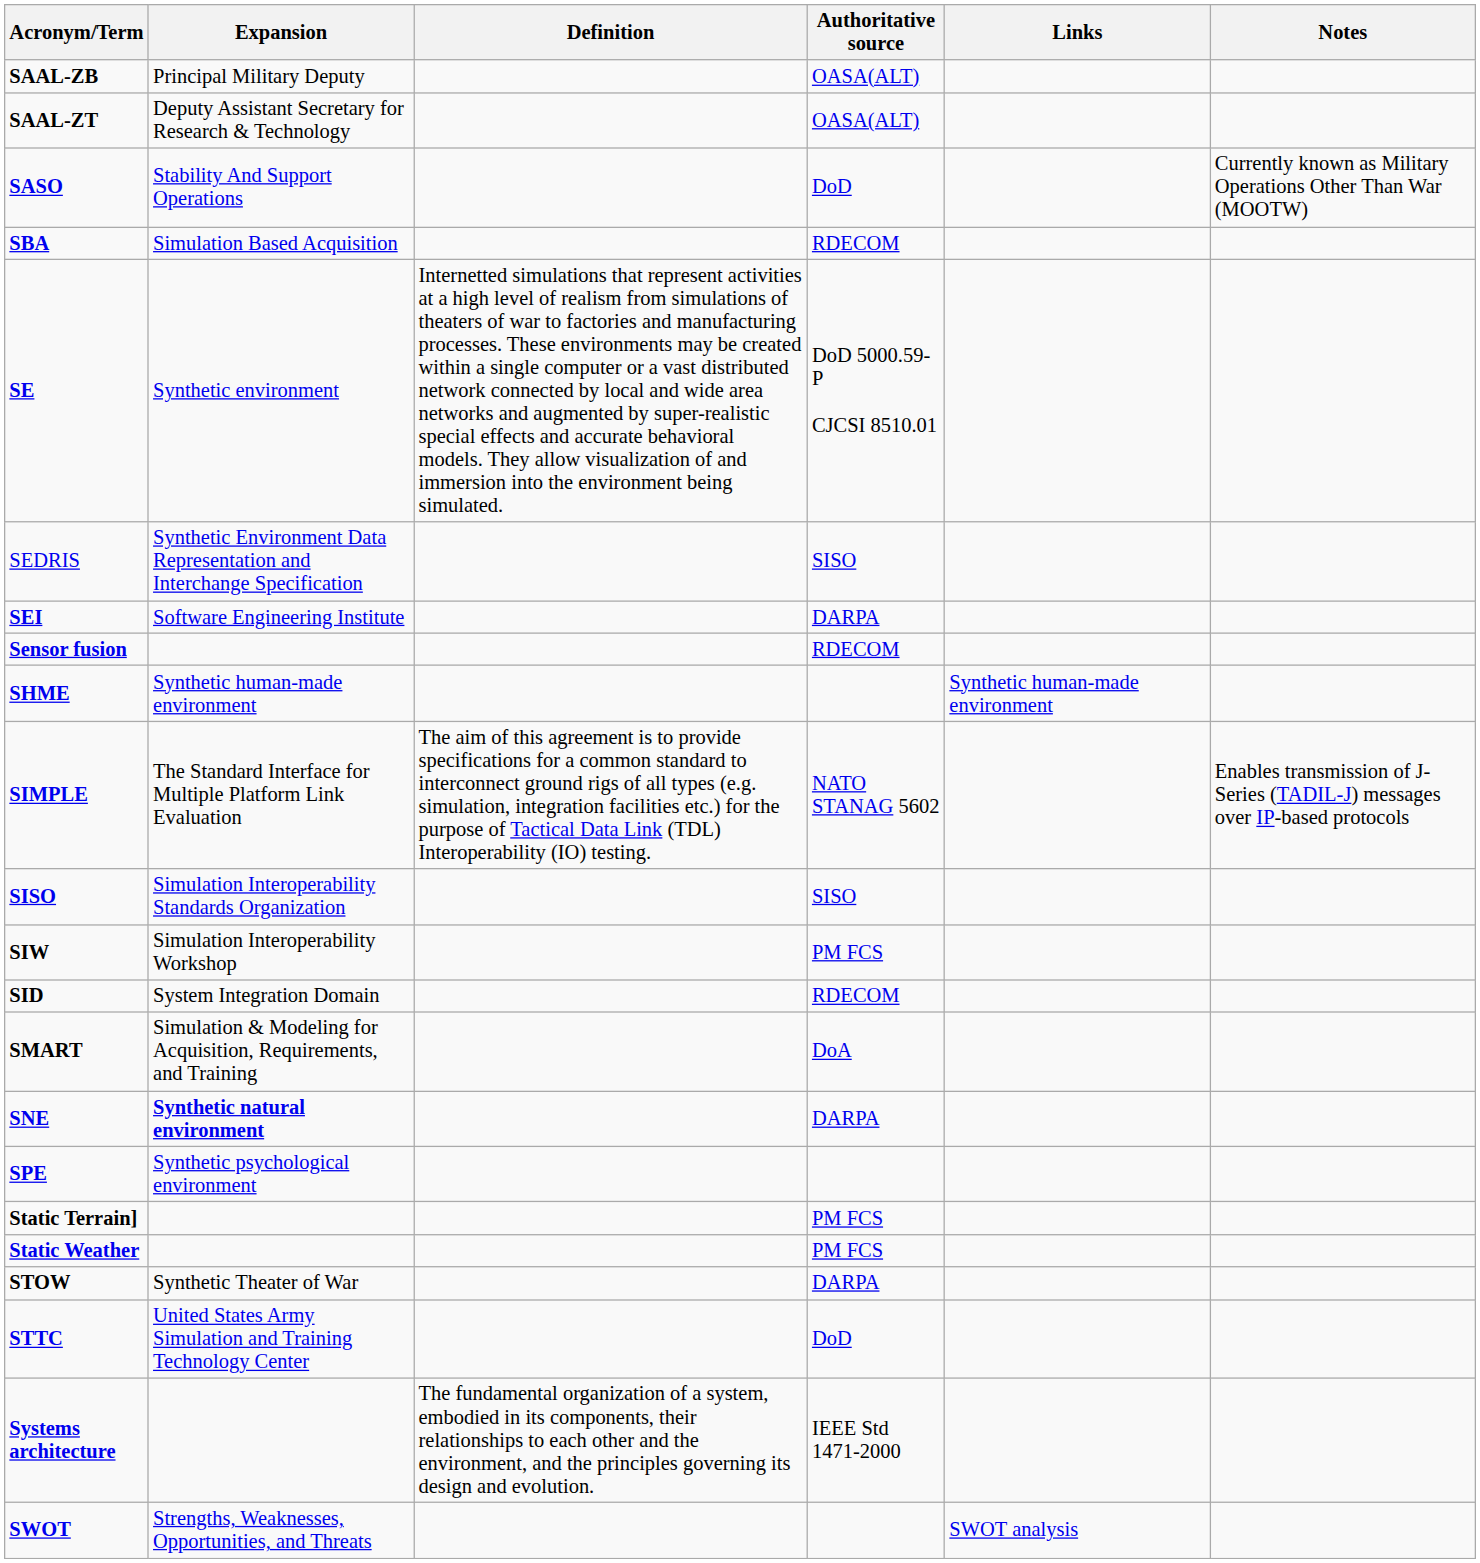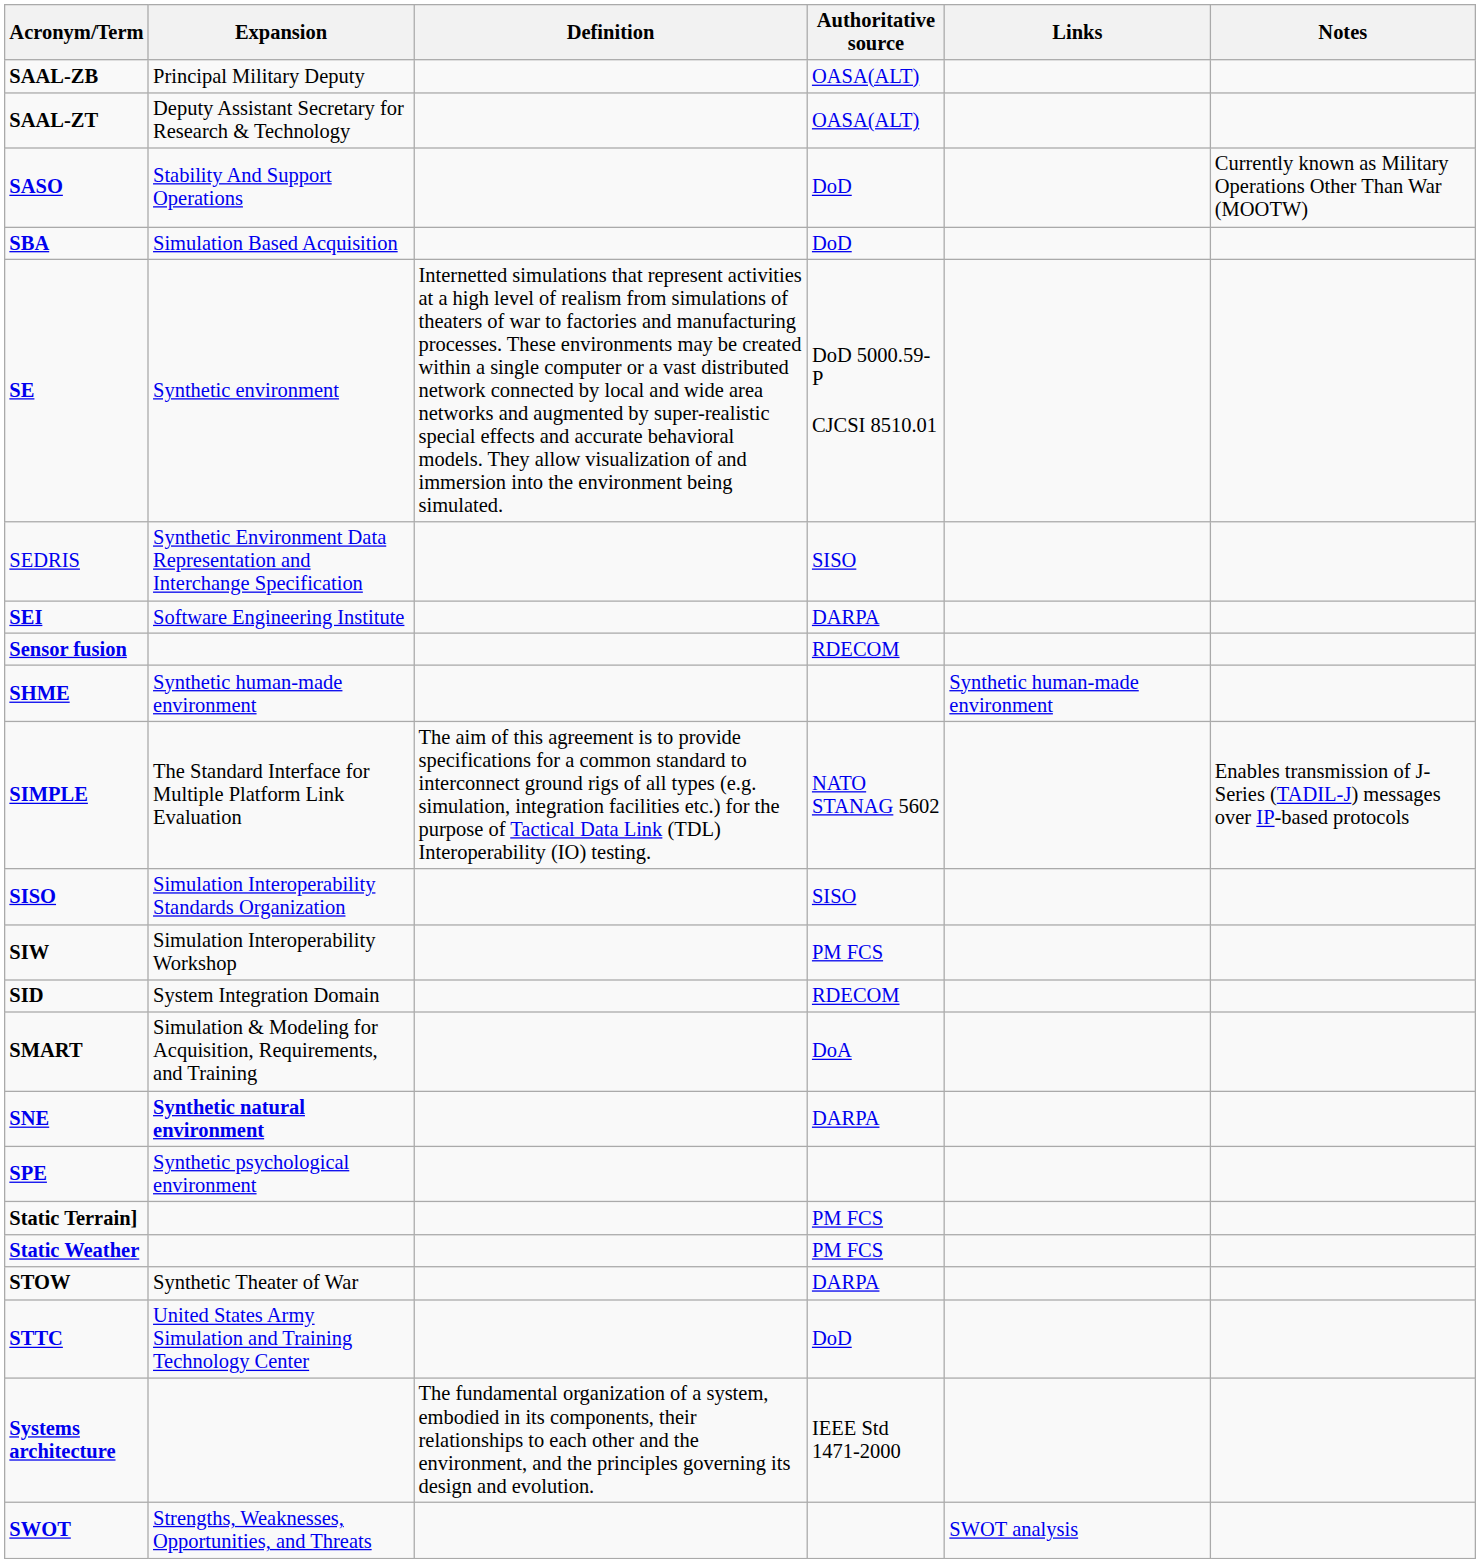SBA | Authoritative source: RDECOM -> DoD
